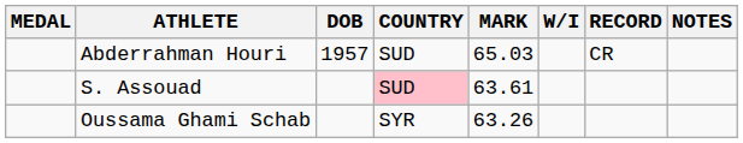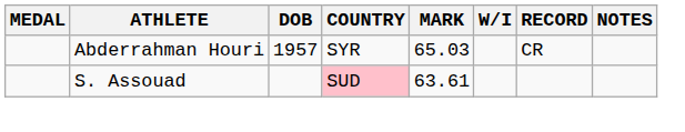Abderrahman Houri | COUNTRY: SUD -> SYR
- row: Oussama Ghami Schab | SYR | 63.26
